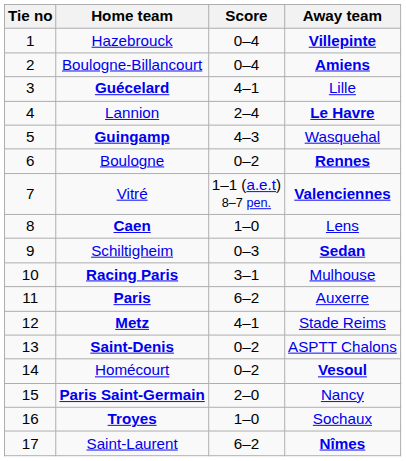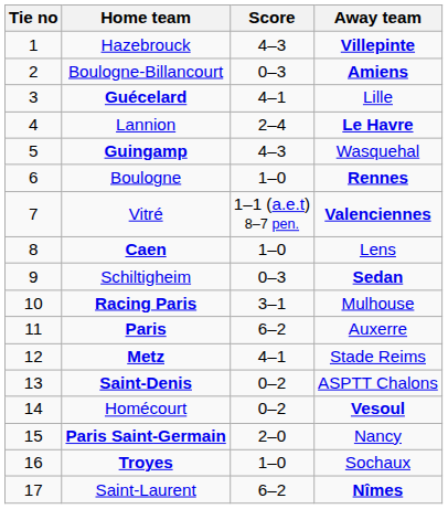Hazebrouck | Score: 0–4 -> 4–3
Boulogne-Billancourt | Score: 0–4 -> 0–3
Boulogne | Score: 0–2 -> 1–0
